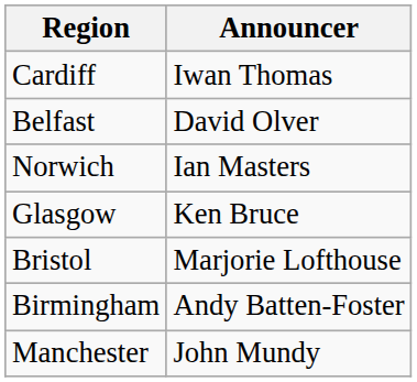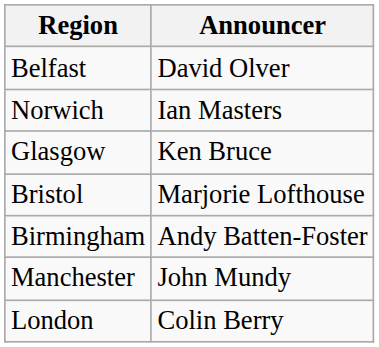- row: Cardiff | Iwan Thomas
+ row: London | Colin Berry
